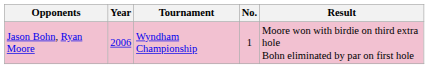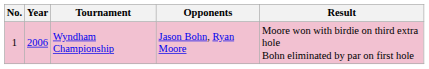columns swapped: No. <-> Opponents
